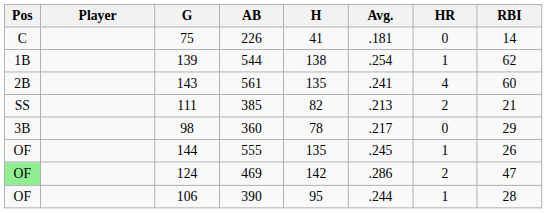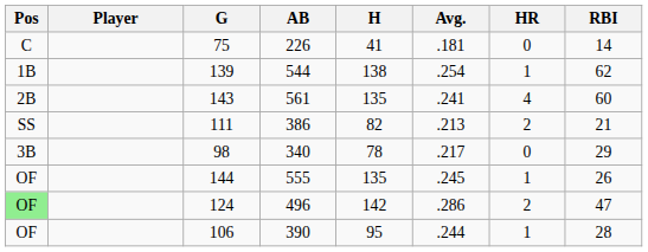111 | AB: 385 -> 386
98 | AB: 360 -> 340
124 | AB: 469 -> 496
